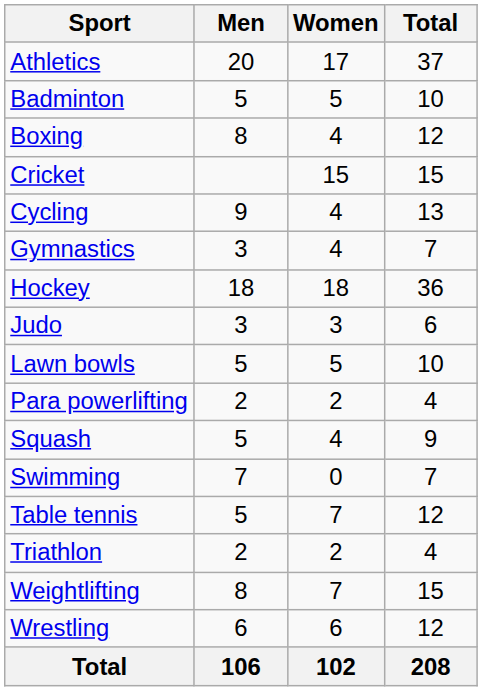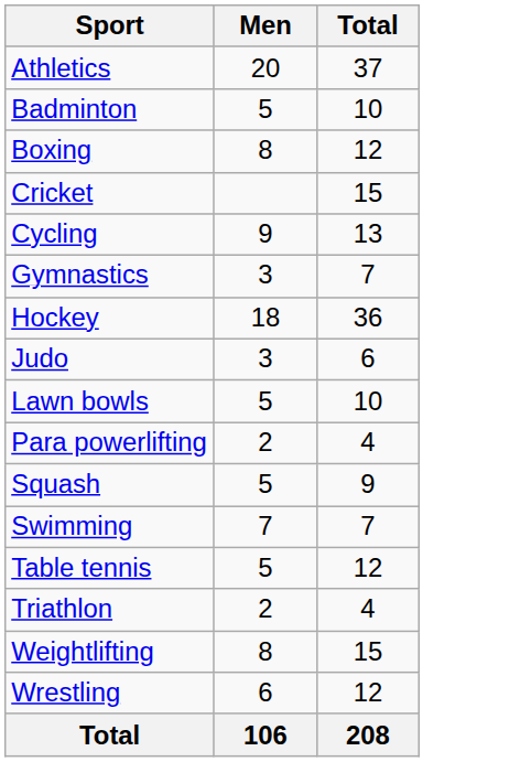- column: Women | 17 | 5 | 4 | 15 | 4 | 4 | 18 | 3 | 5 | 2 | 4 | 0 | 7 | 2 | 7 | 6 | 102
